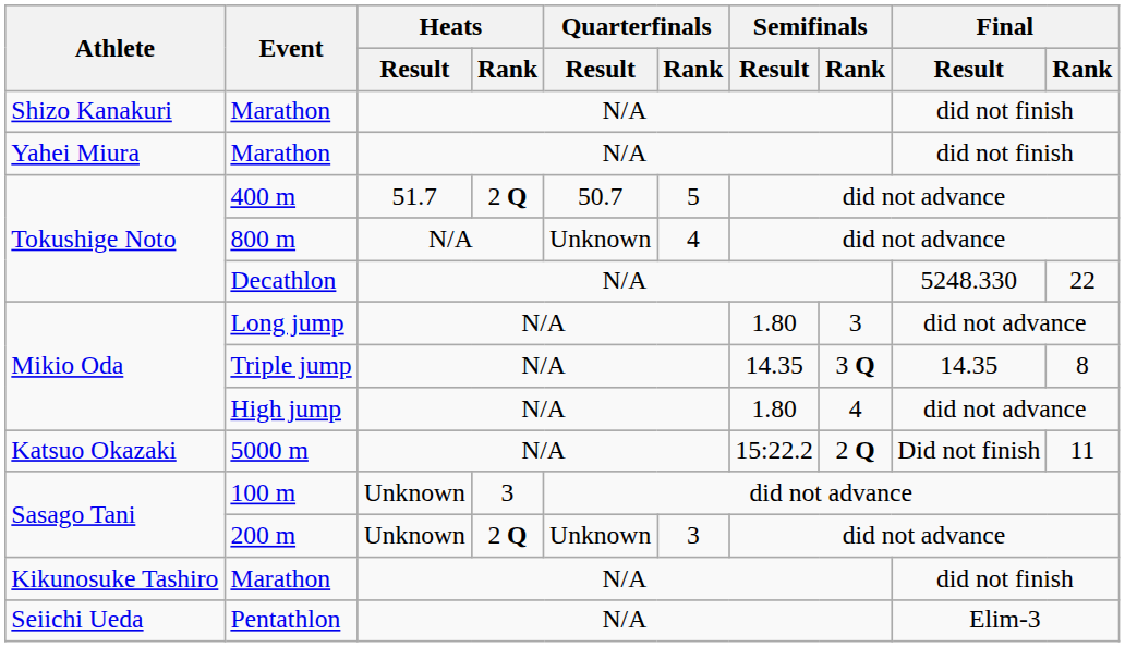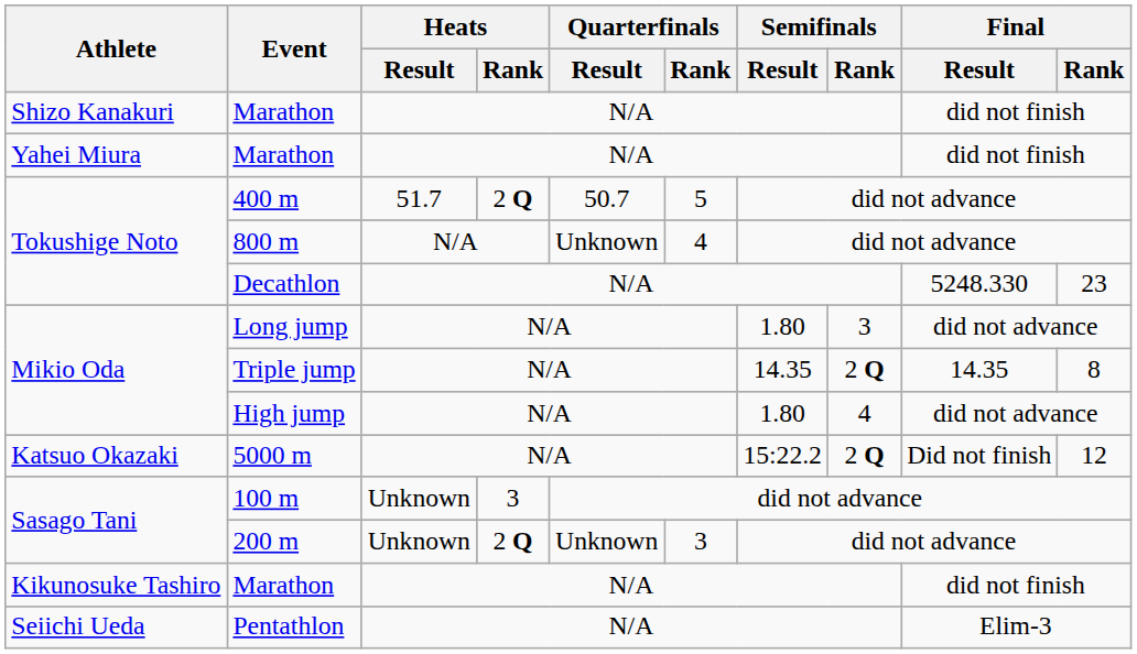Decathlon | Final / Rank: 22 -> 23
Triple jump | Semifinals / Rank: 3 Q -> 2 Q
5000 m | Final / Rank: 11 -> 12
